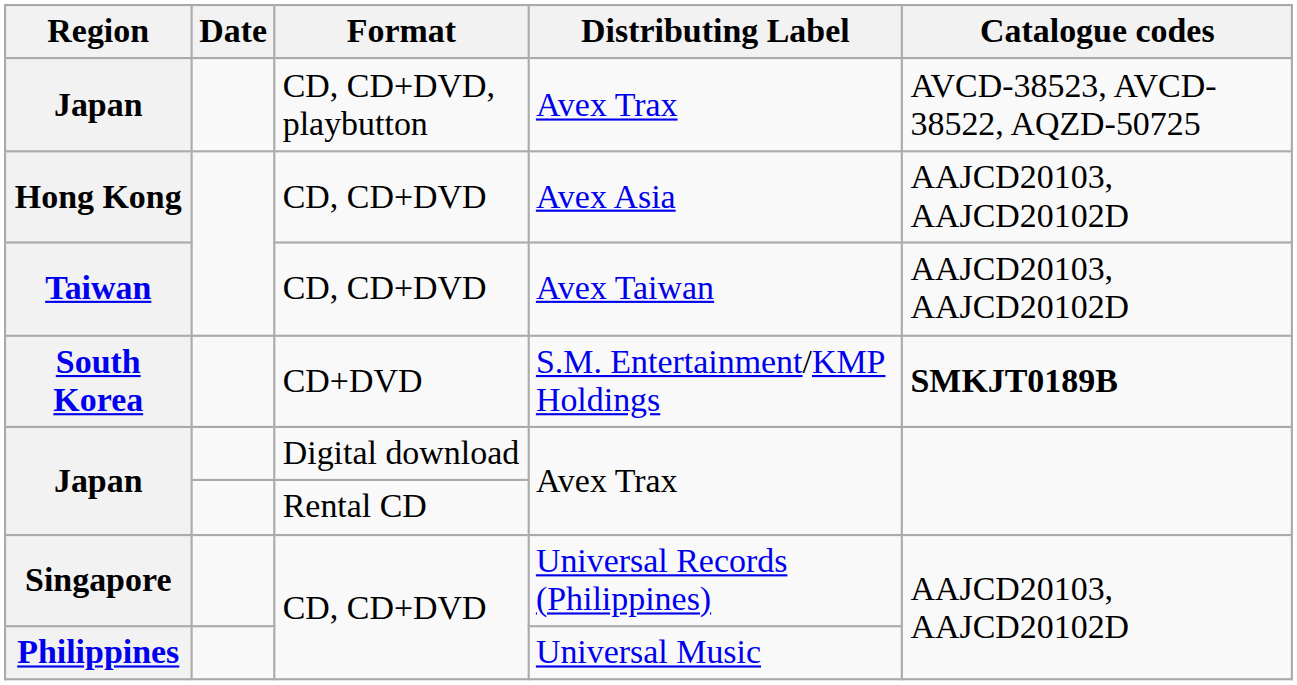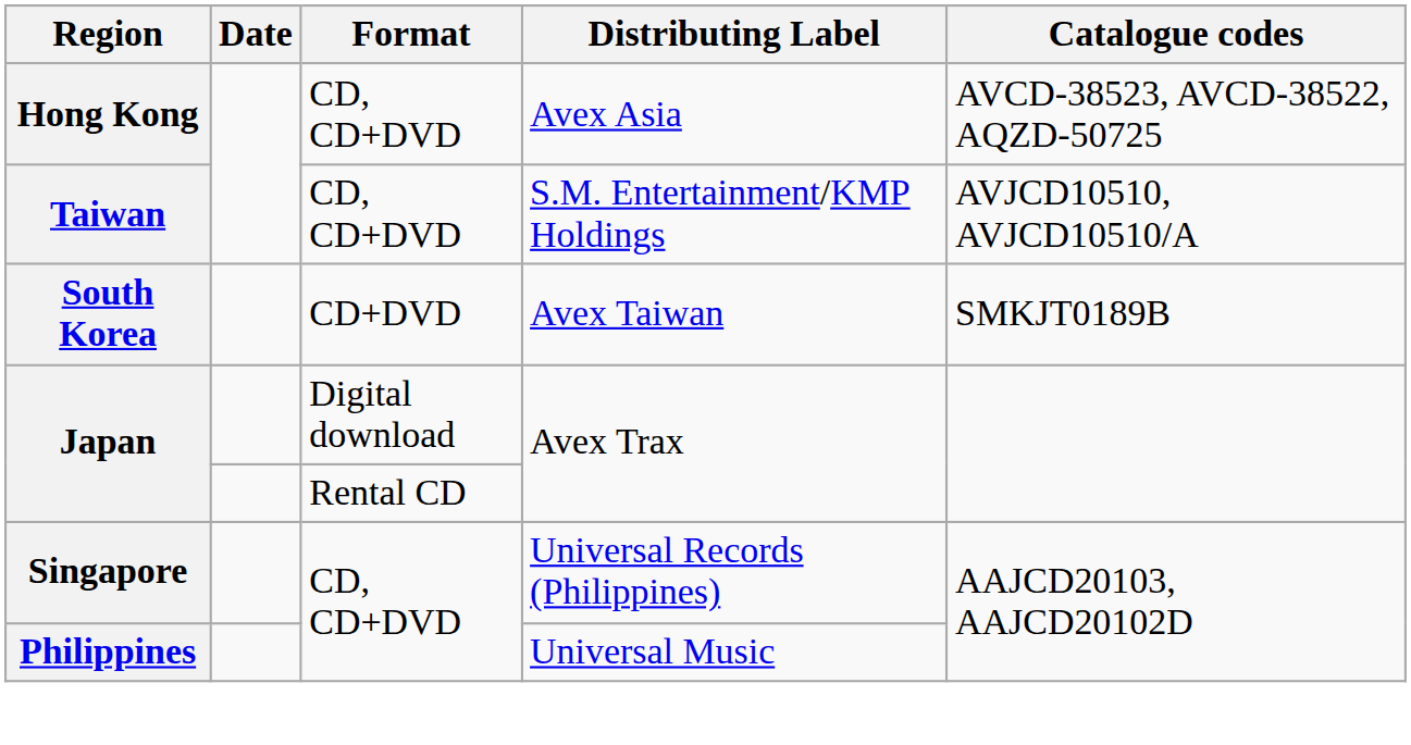- row: Japan | CD, CD+DVD, playbutton | Avex Trax | AVCD-38523, AVCD-38522, AQZD-50725
Hong Kong | Catalogue codes: AAJCD20103, AAJCD20102D -> AVCD-38523, AVCD-38522, AQZD-50725
Taiwan | Distributing Label: Avex Taiwan -> S.M. Entertainment/KMP Holdings
Taiwan | Catalogue codes: AAJCD20103, AAJCD20102D -> AVJCD10510, AVJCD10510/A
South Korea | Distributing Label: S.M. Entertainment/KMP Holdings -> Avex Taiwan
South Korea | Catalogue codes: bold -> normal
